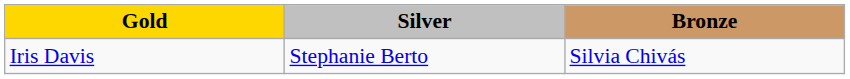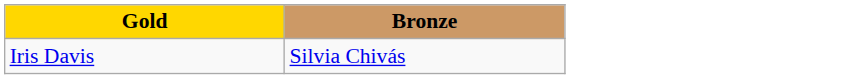- column: Silver | Stephanie Berto
